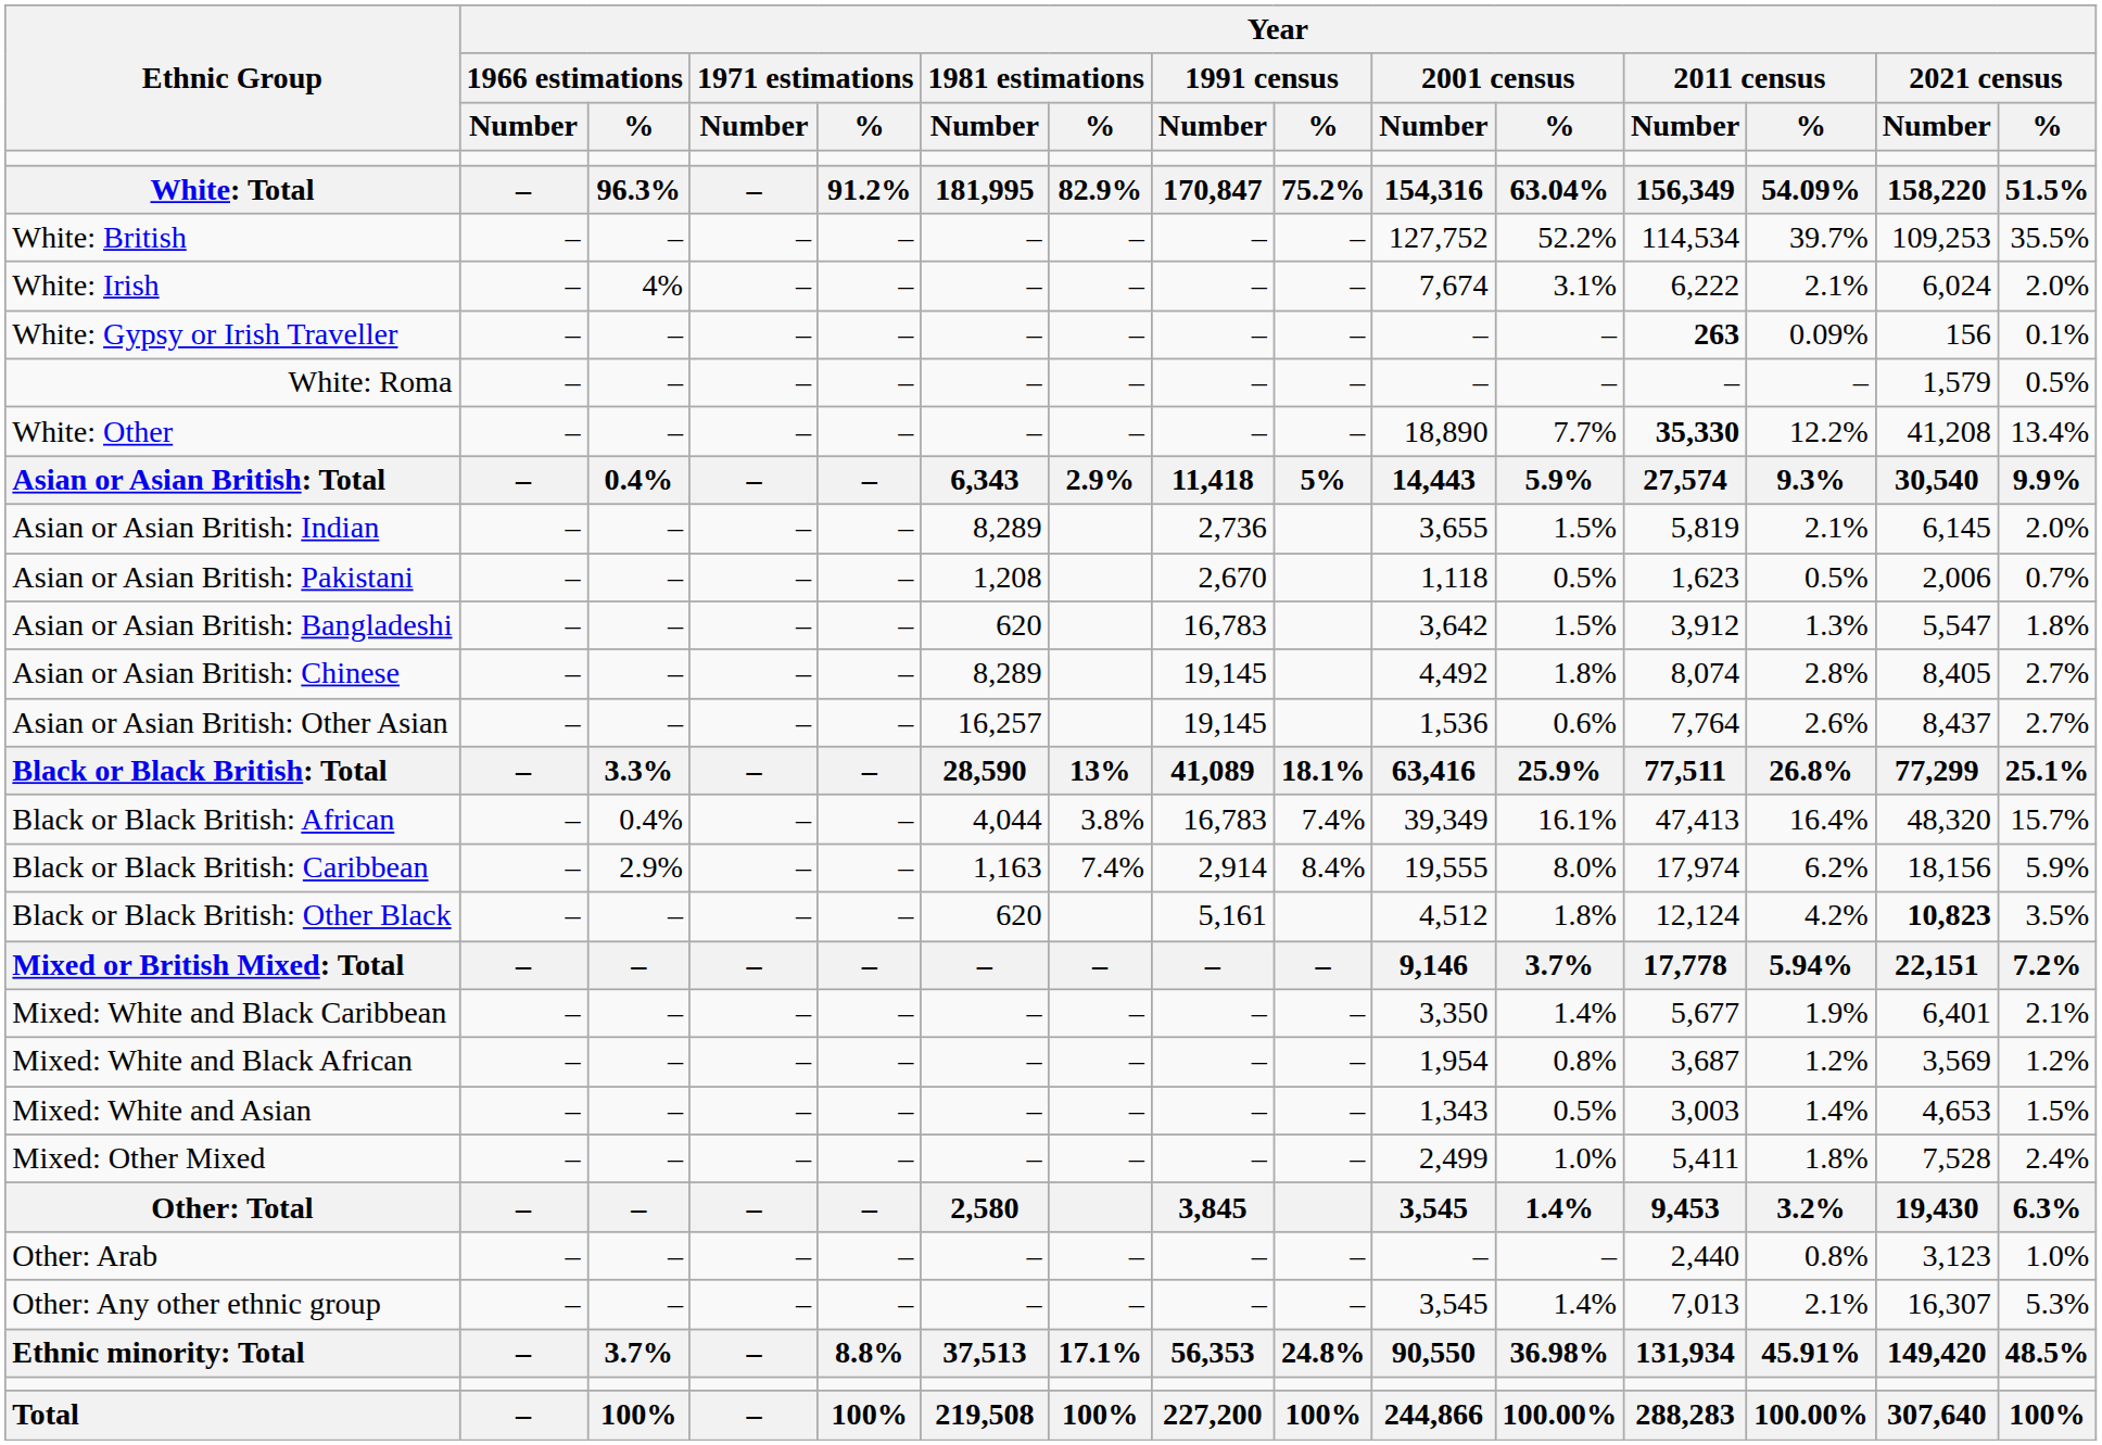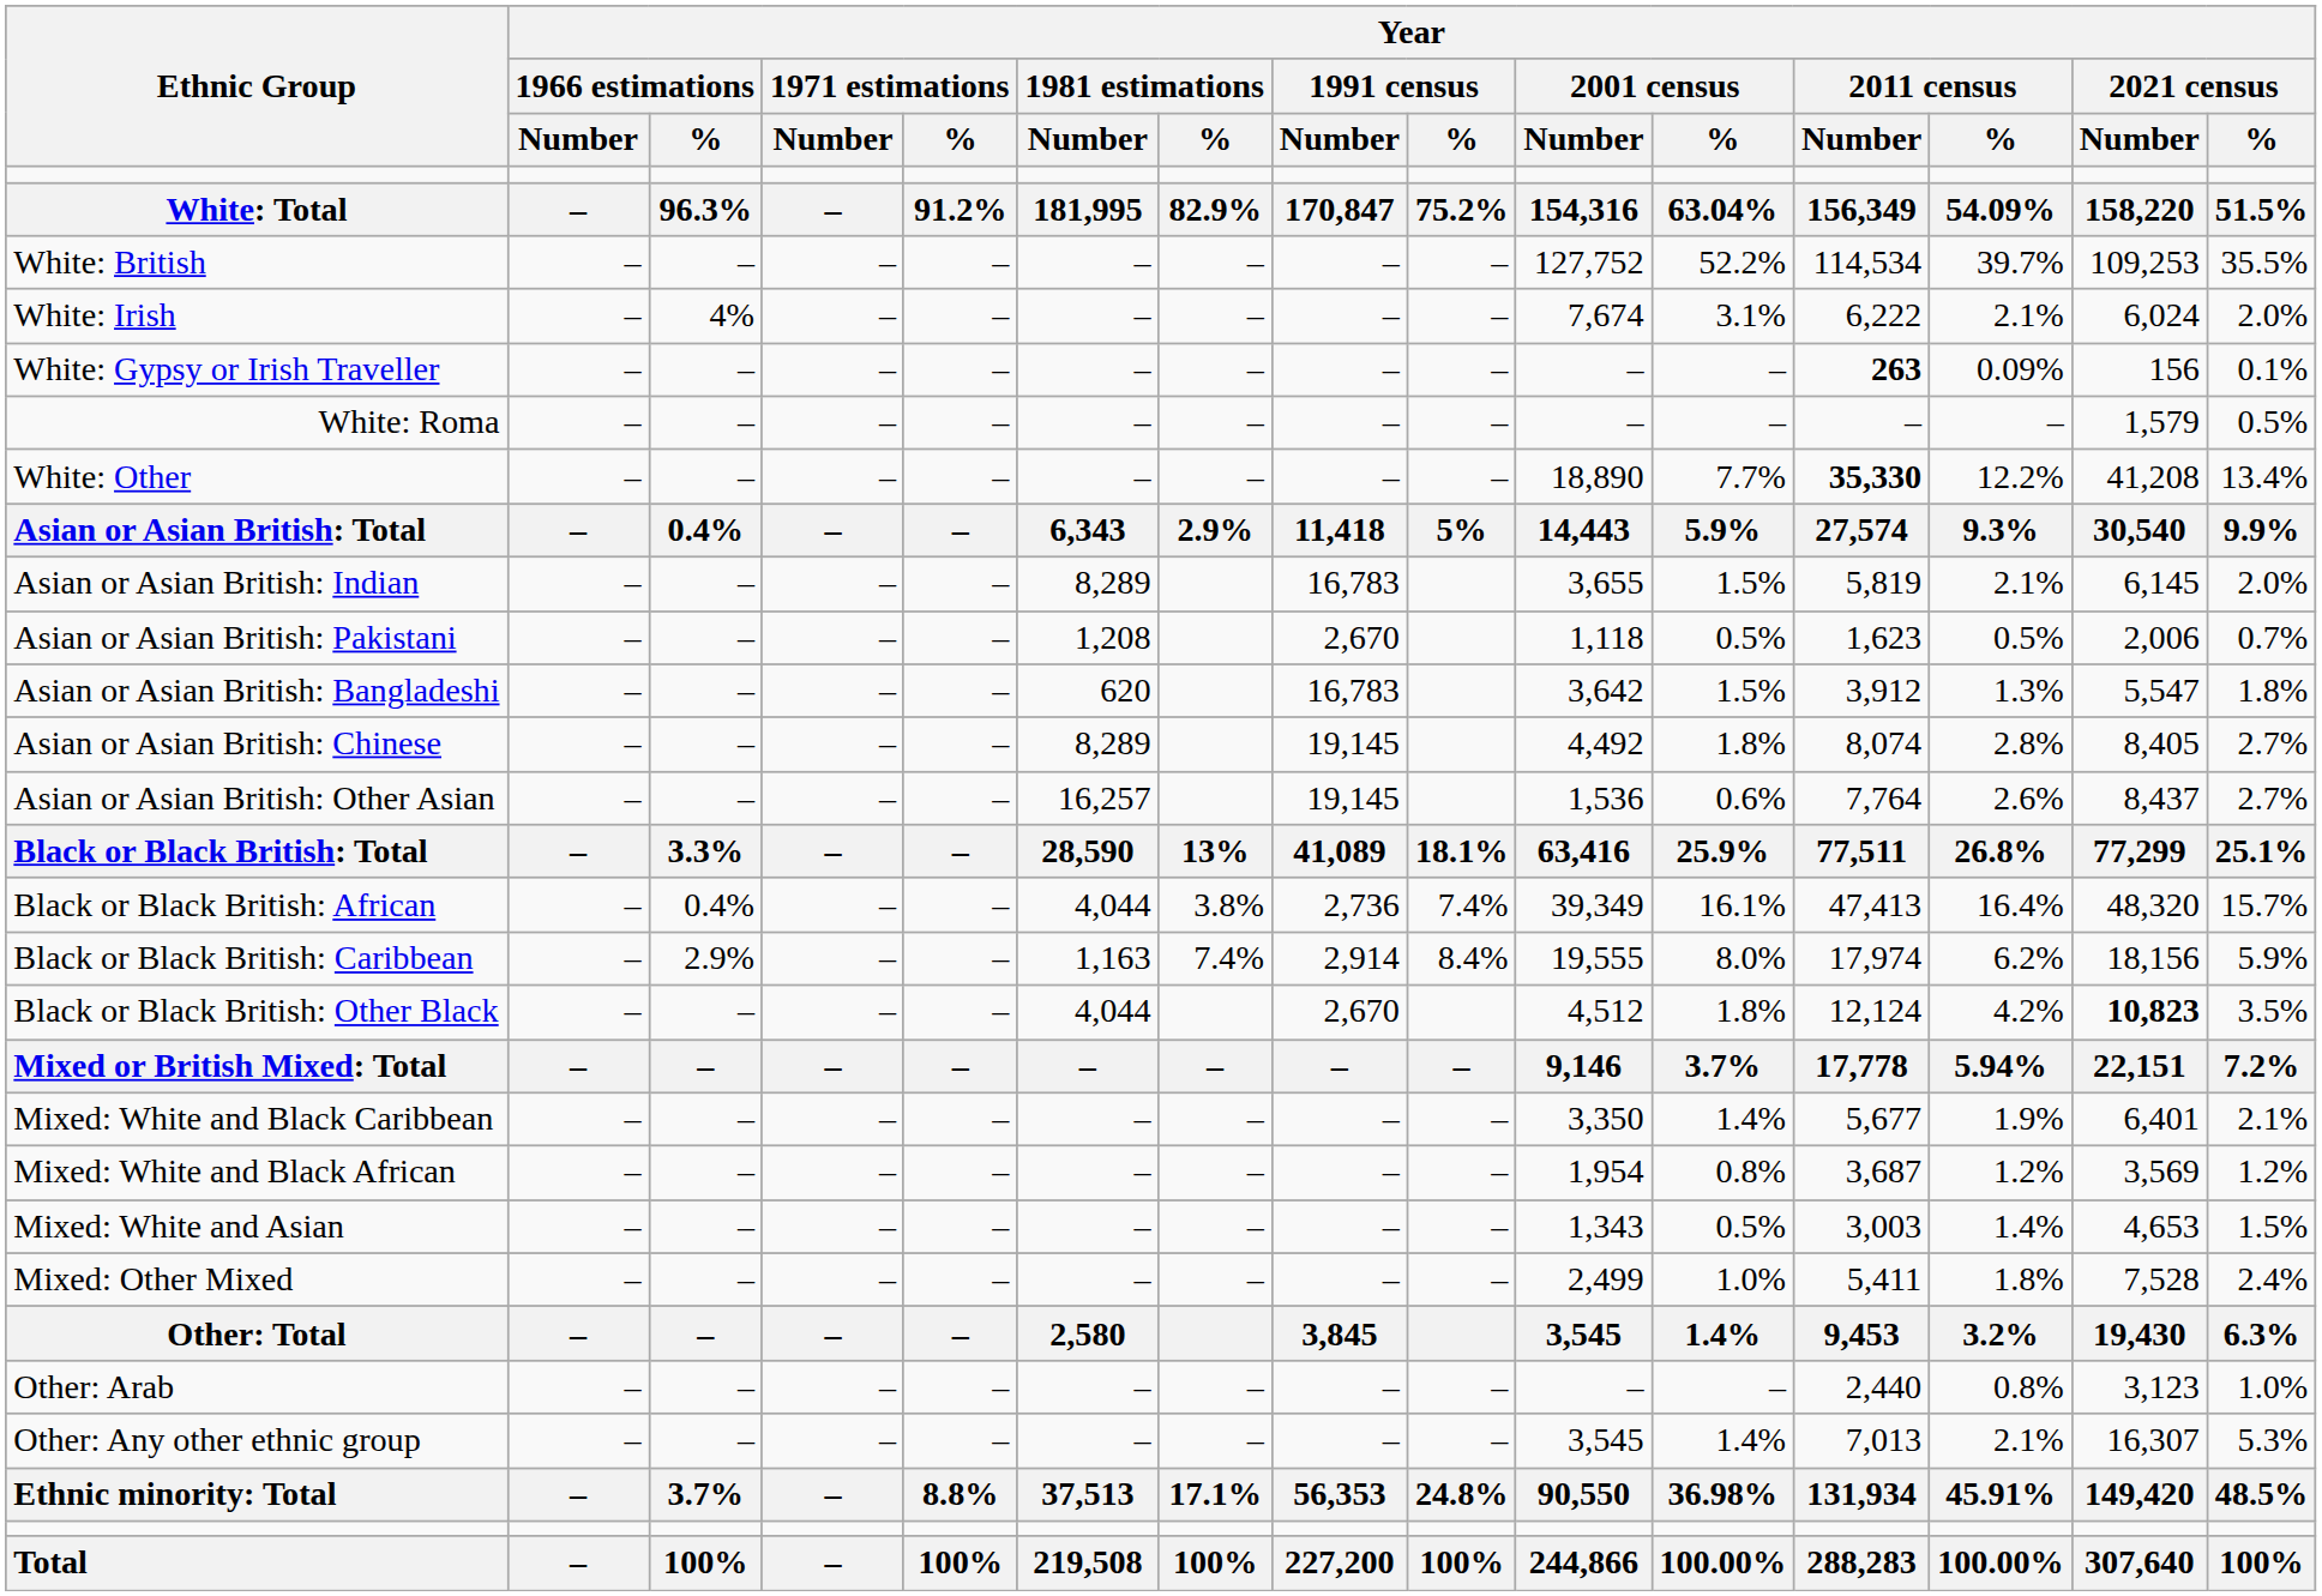Asian or Asian British: Indian | Year / 1991 census / Number: 2,736 -> 16,783
Black or Black British: African | Year / 1991 census / Number: 16,783 -> 2,736
Black or Black British: Other Black | Year / 1981 estimations / Number: 620 -> 4,044
Black or Black British: Other Black | Year / 1991 census / Number: 5,161 -> 2,670
